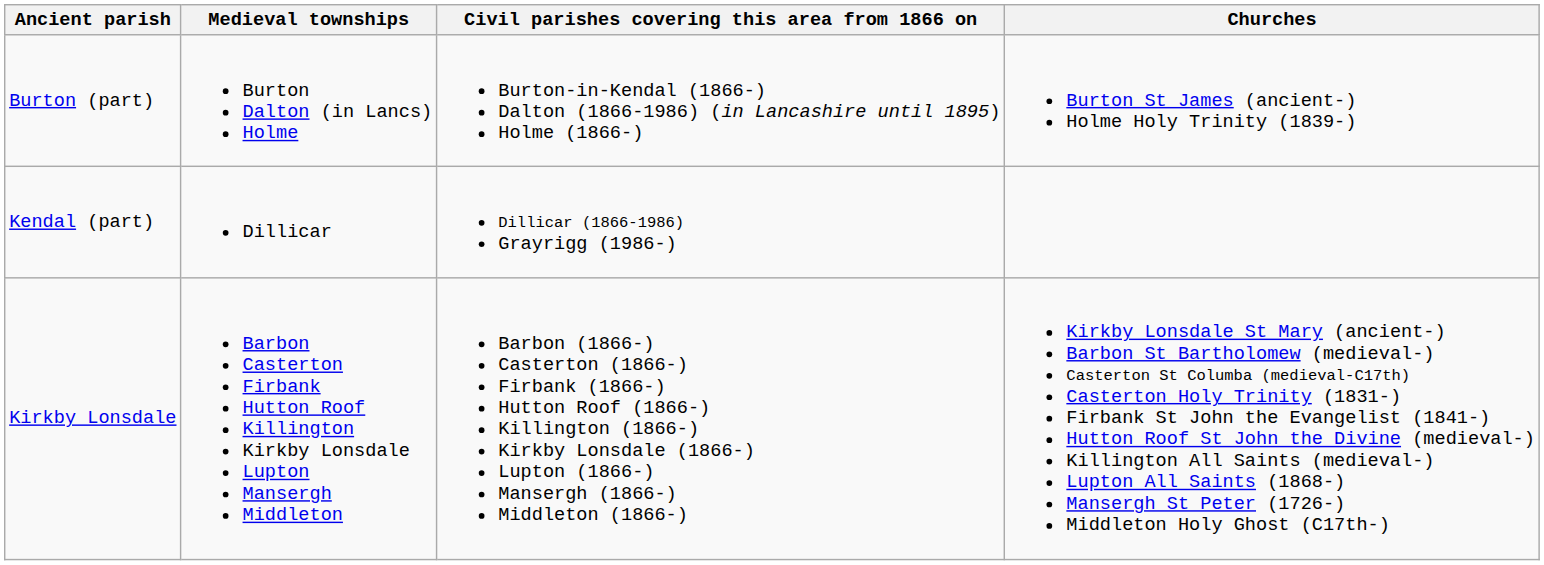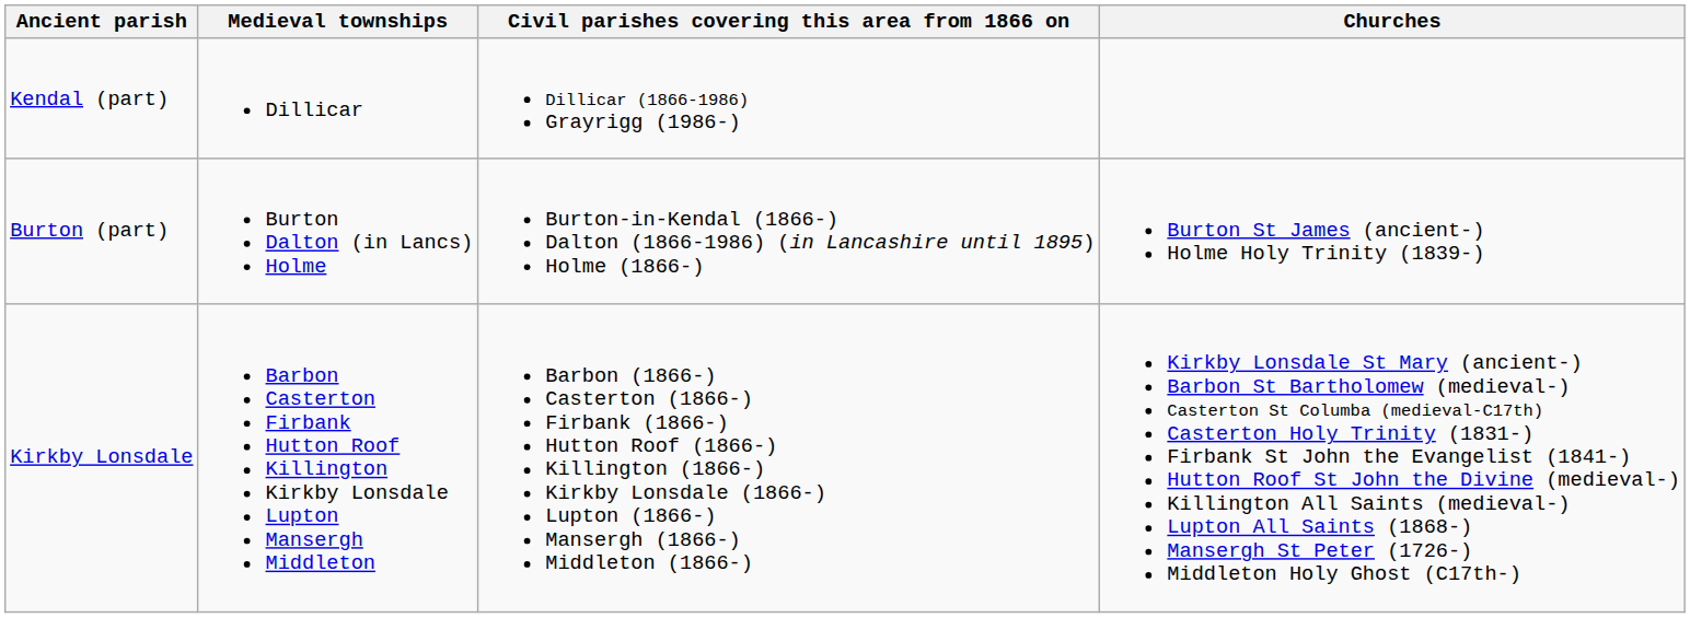rows swapped: Burton (part) <-> Kendal (part)
